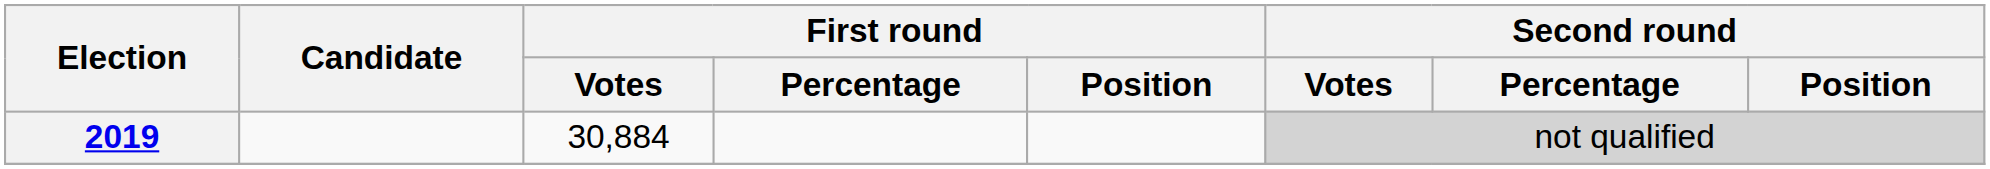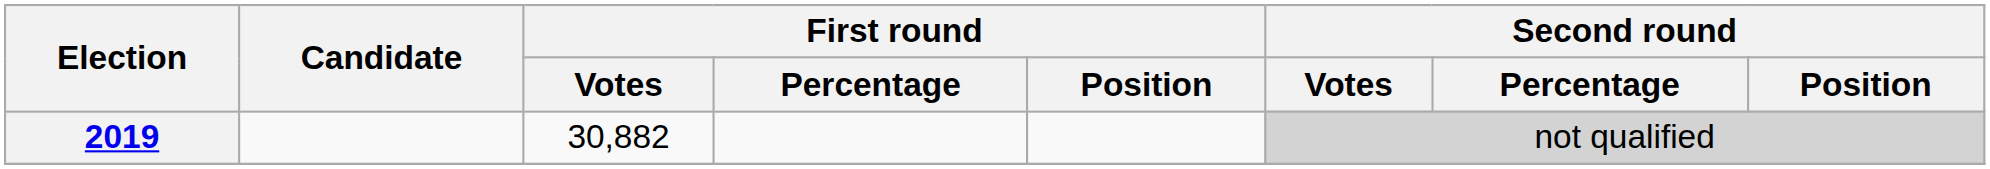2019 | First round / Votes: 30,884 -> 30,882
